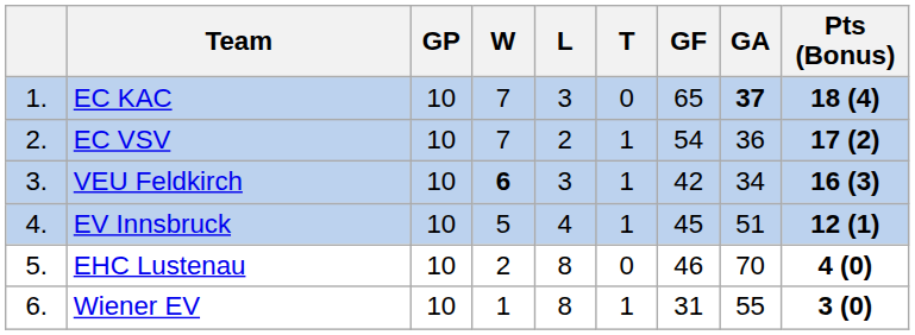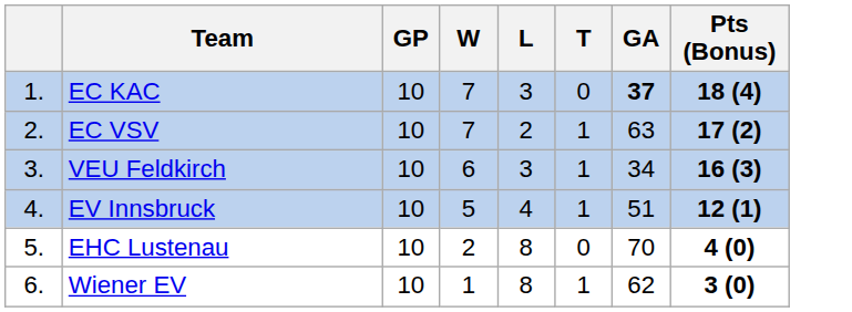- column: GF | 65 | 54 | 42 | 45 | 46 | 31
EC VSV | GA: 36 -> 63
VEU Feldkirch | W: bold -> normal
Wiener EV | GA: 55 -> 62
